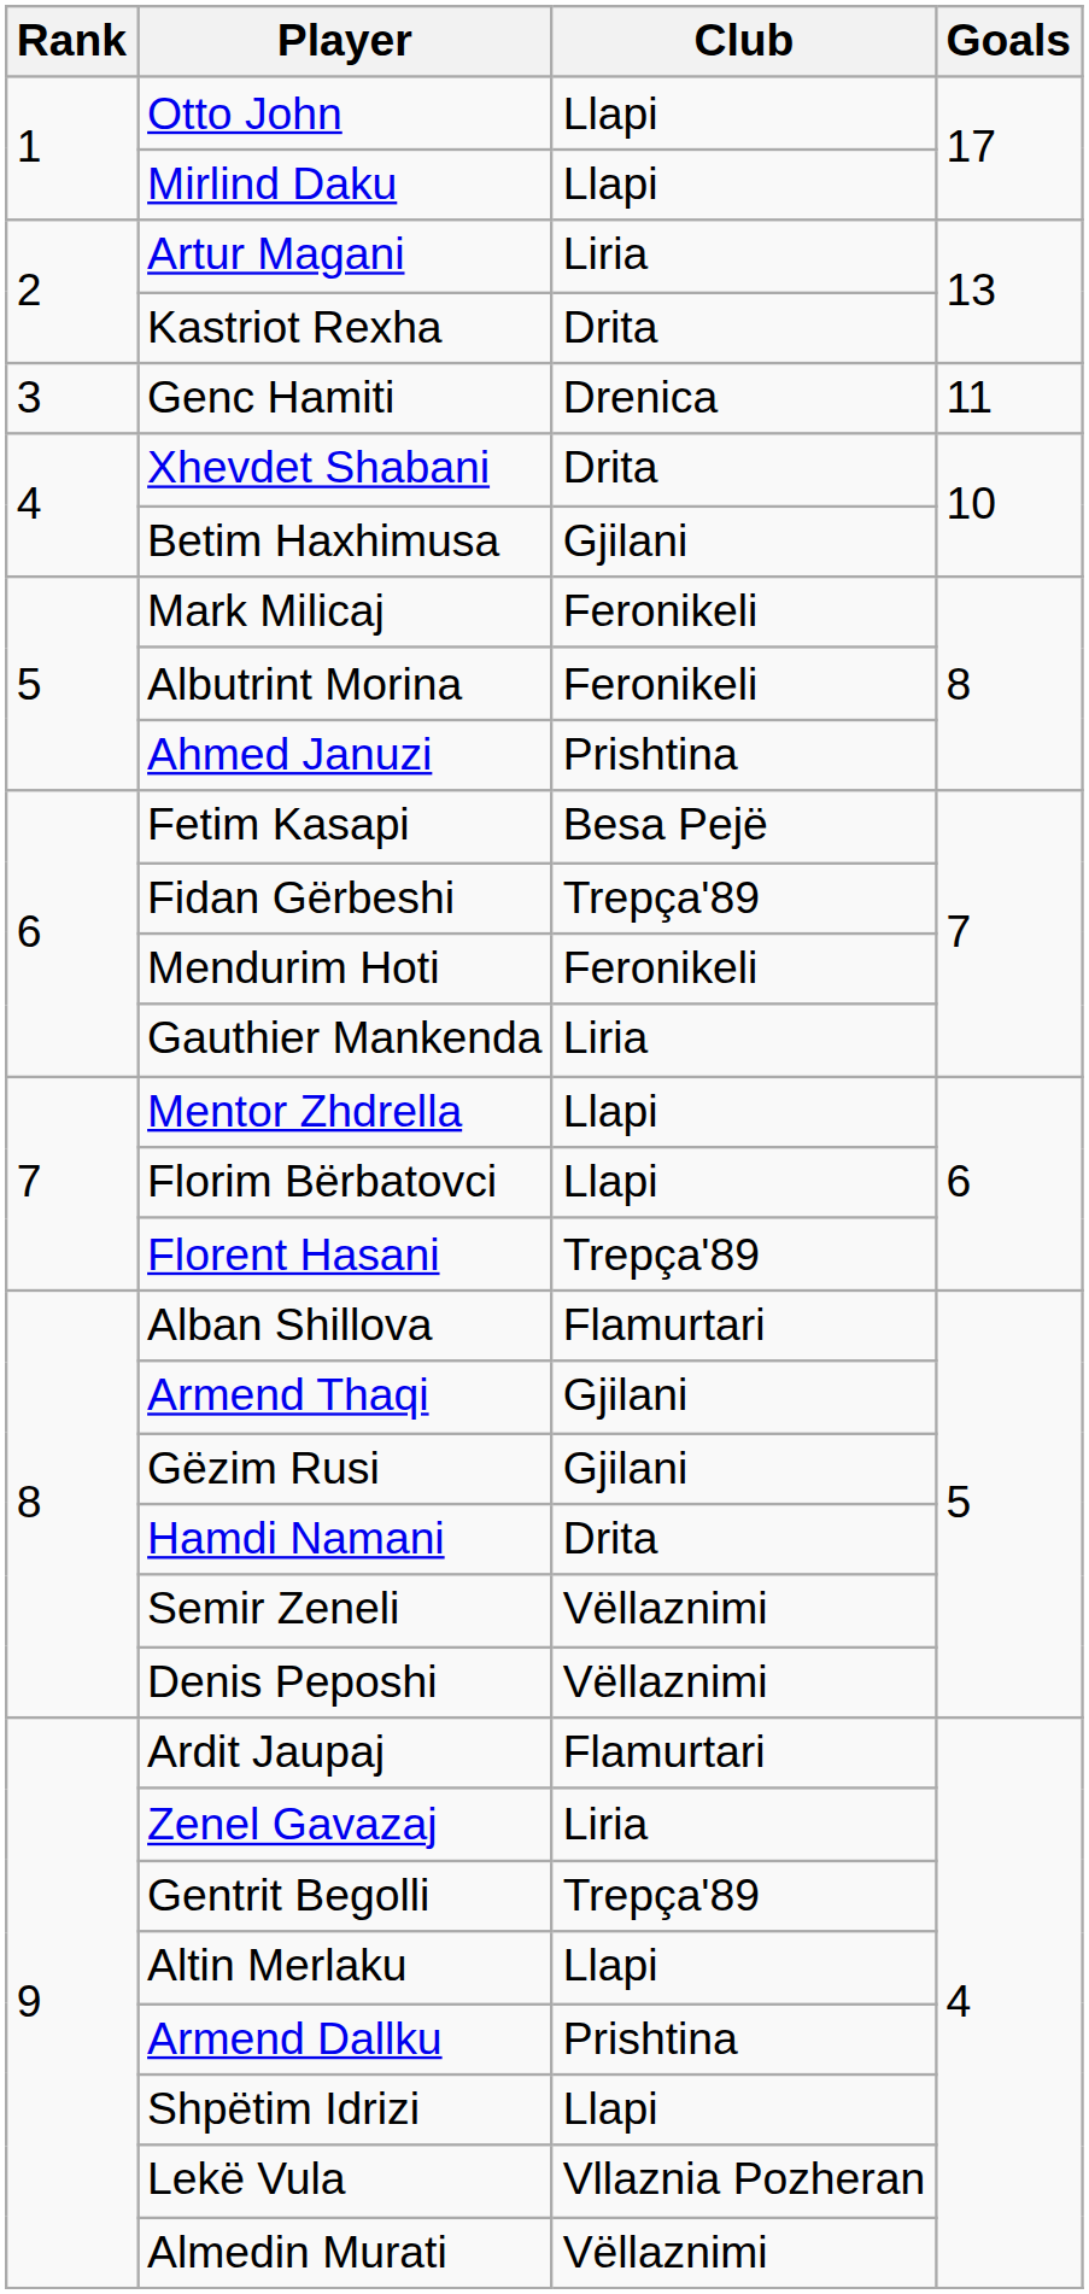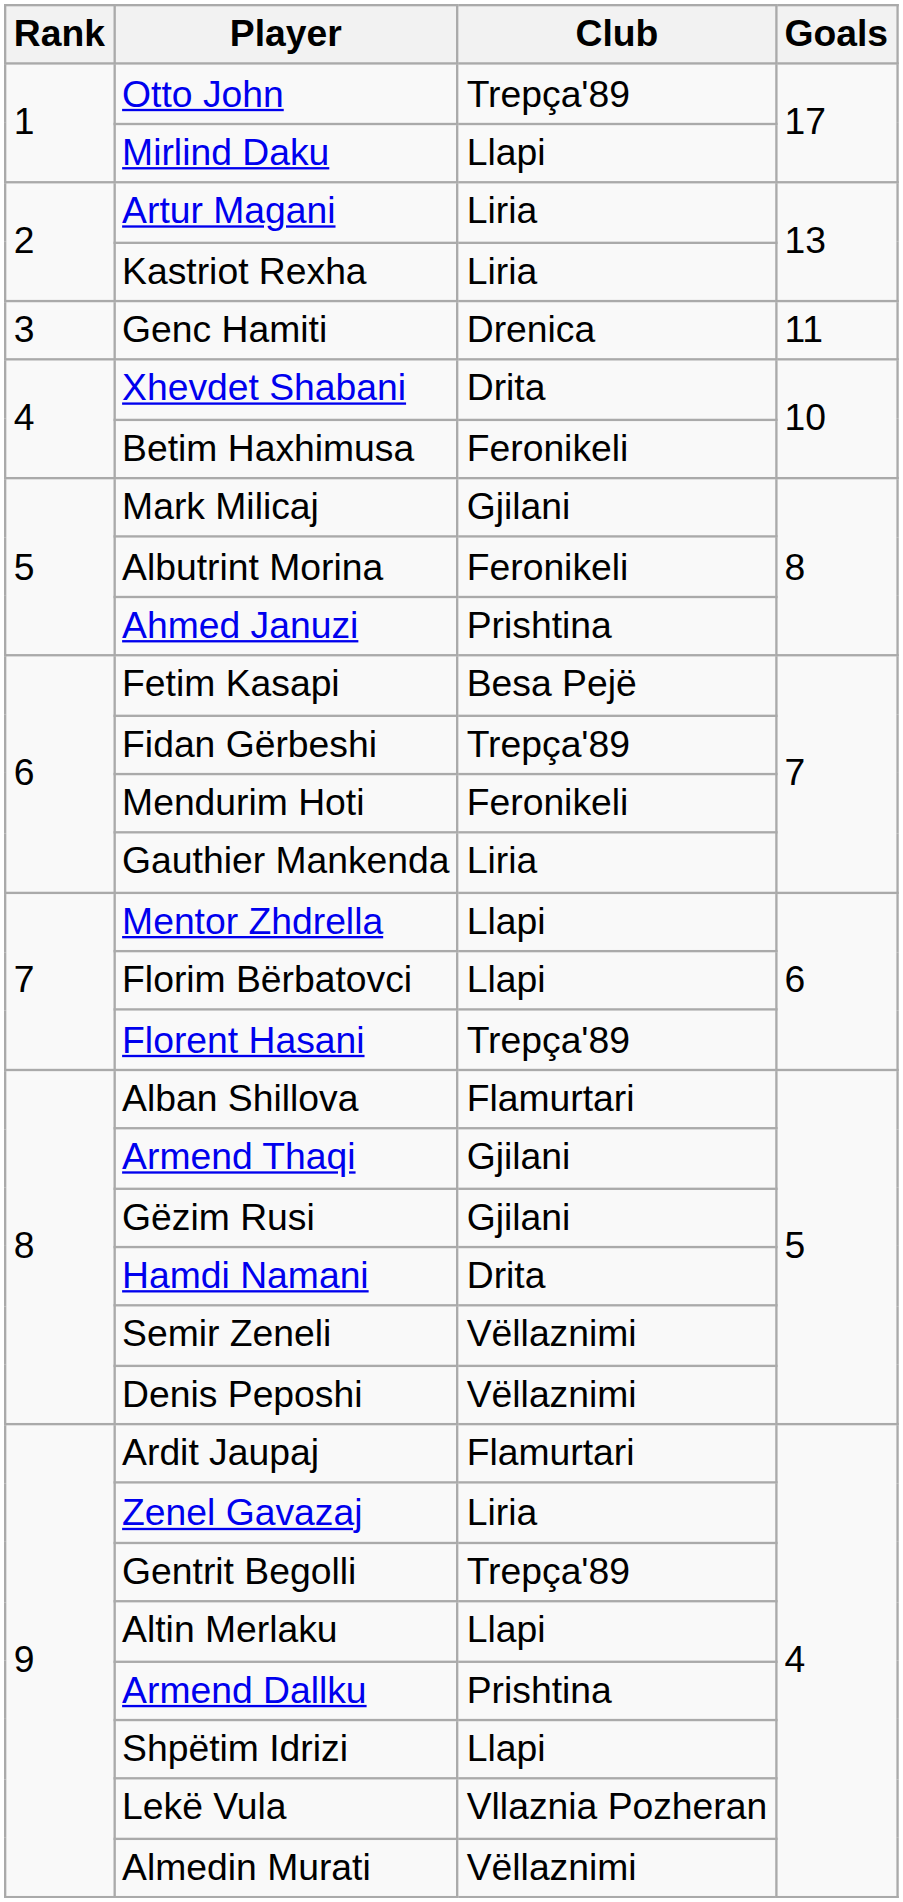Otto John | Club: Llapi -> Trepça'89
Kastriot Rexha | Club: Drita -> Liria
Betim Haxhimusa | Club: Gjilani -> Feronikeli
Mark Milicaj | Club: Feronikeli -> Gjilani
